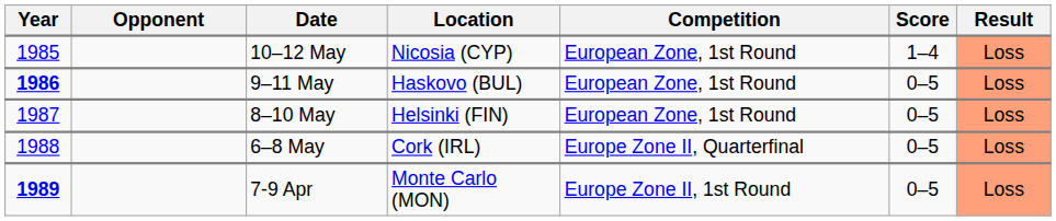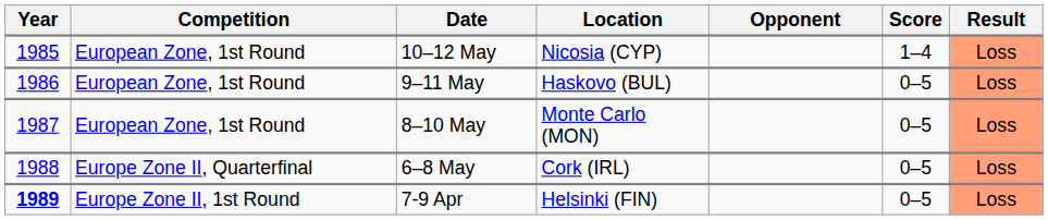columns swapped: Competition <-> Opponent
9–11 May | Year: bold -> normal
8–10 May | Location: Helsinki (FIN) -> Monte Carlo (MON)
7-9 Apr | Location: Monte Carlo (MON) -> Helsinki (FIN)
